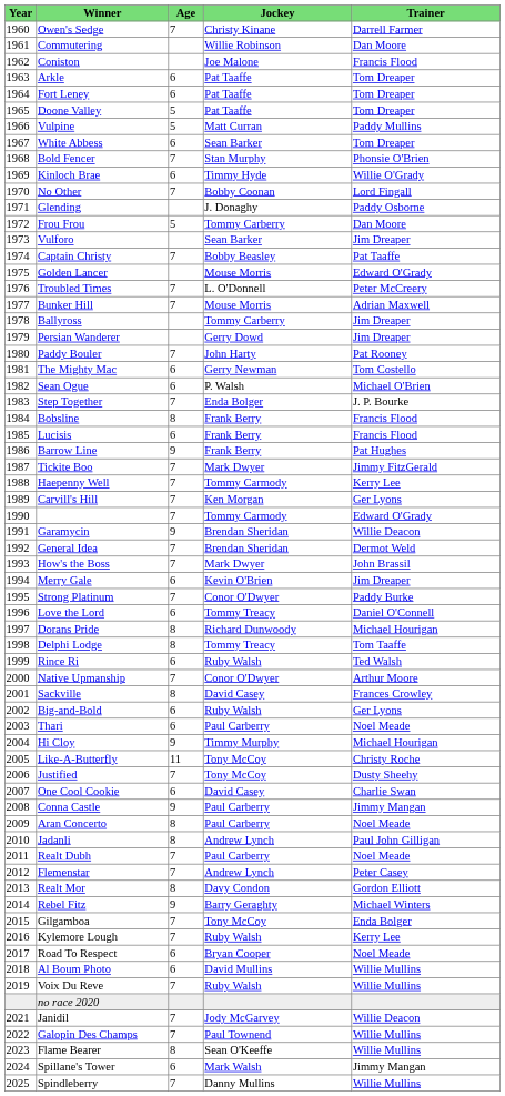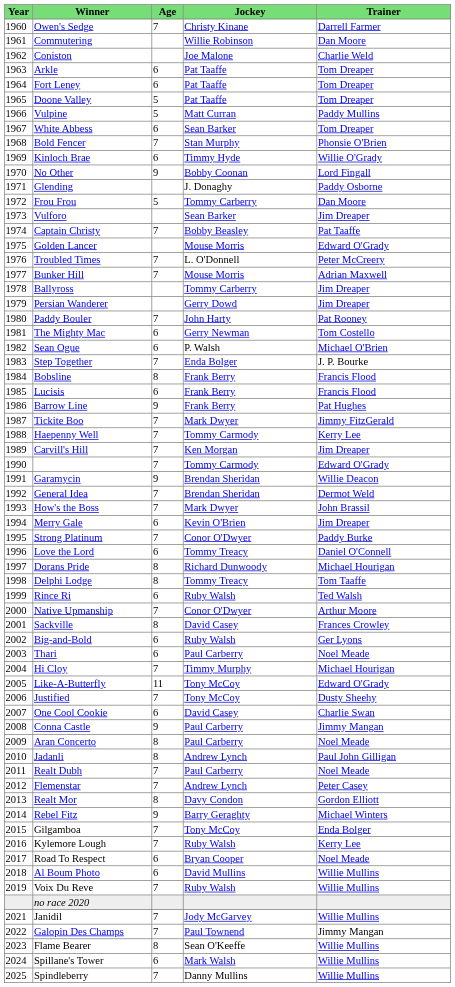Coniston | Trainer: Francis Flood -> Charlie Weld
No Other | Age: 7 -> 9
Carvill's Hill | Trainer: Ger Lyons -> Jim Dreaper
Hi Cloy | Age: 9 -> 7
Like-A-Butterfly | Trainer: Christy Roche -> Edward O'Grady
Janidil | Trainer: Willie Deacon -> Willie Mullins
Galopin Des Champs | Trainer: Willie Mullins -> Jimmy Mangan
Spillane's Tower | Trainer: Jimmy Mangan -> Willie Mullins
